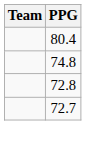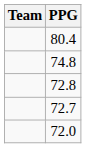+ row: 72.0
